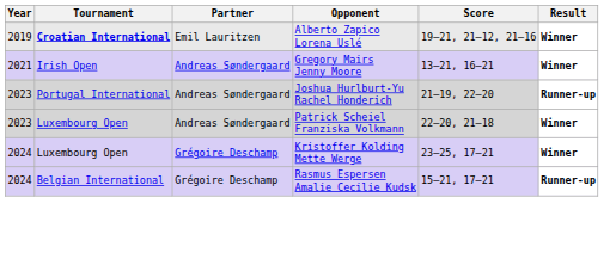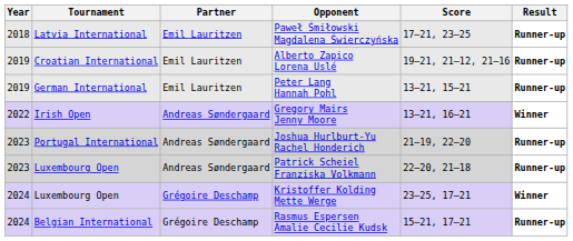+ row: 2018 | Latvia International | Emil Lauritzen | Paweł Śmiłowski Magdalena Świerczyńska | 17–21, 23–25 | Runner-up
Alberto Zapico Lorena Uslé | Tournament: bold -> normal
Alberto Zapico Lorena Uslé | Result: Winner -> Runner-up
+ row: 2019 | German International | Emil Lauritzen | Peter Lang Hannah Pohl | 13–21, 15–21 | Runner-up
Gregory Mairs Jenny Moore | Year: 2021 -> 2022
Patrick Scheiel Franziska Volkmann | Result: Winner -> Runner-up
